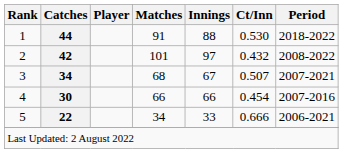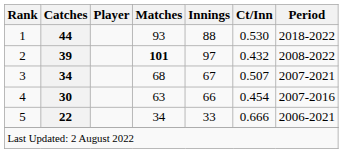1 | Matches: 91 -> 93
2 | Catches: 42 -> 39
2 | Matches: normal -> bold
4 | Matches: 66 -> 63
